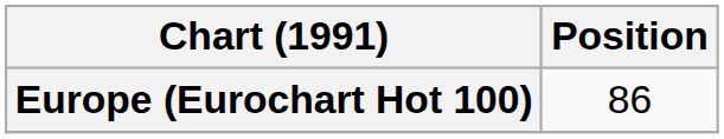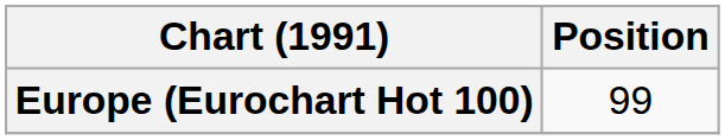Europe (Eurochart Hot 100) | Position: 86 -> 99
